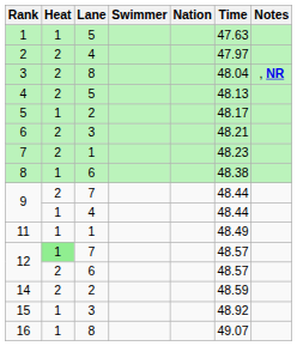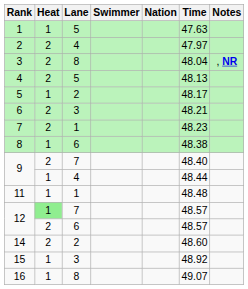9 / 7 | Time: 48.44 -> 48.40
11 | Time: 48.49 -> 48.48
14 | Time: 48.59 -> 48.60
